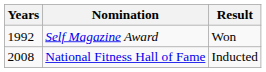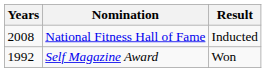rows swapped: Self Magazine Award <-> National Fitness Hall of Fame
